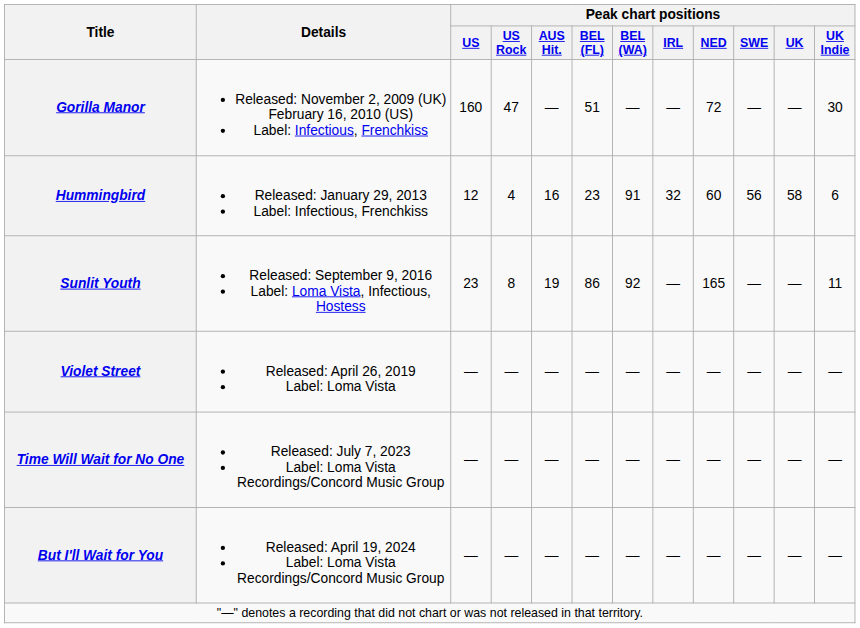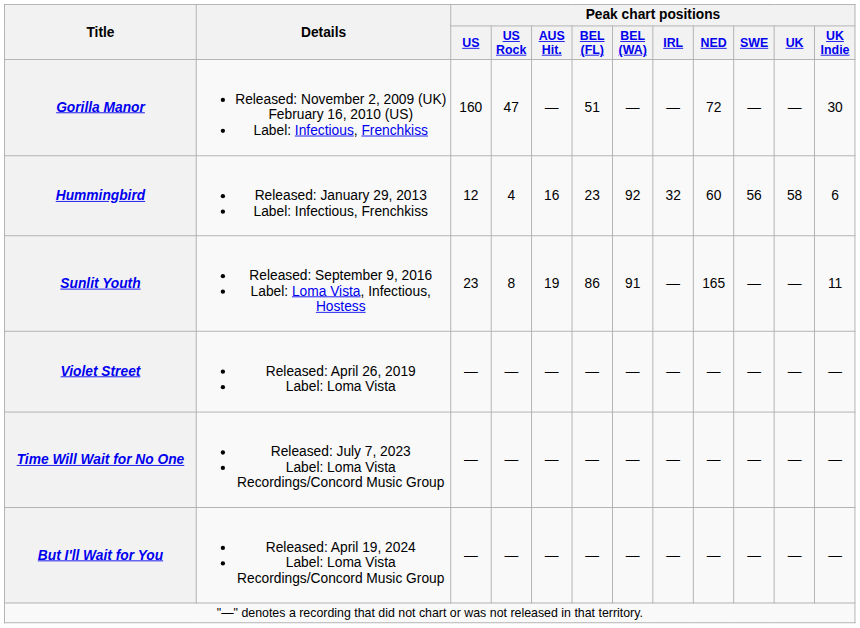Hummingbird | Peak chart positions / BEL (WA): 91 -> 92
Sunlit Youth | Peak chart positions / BEL (WA): 92 -> 91
